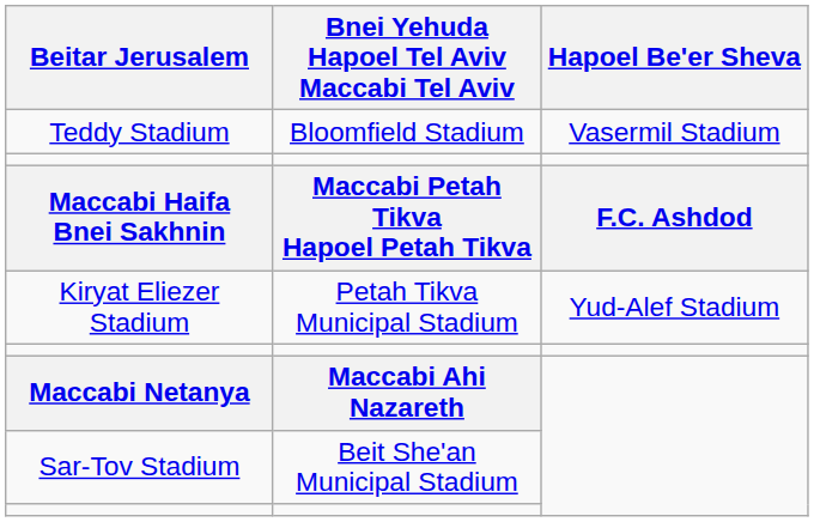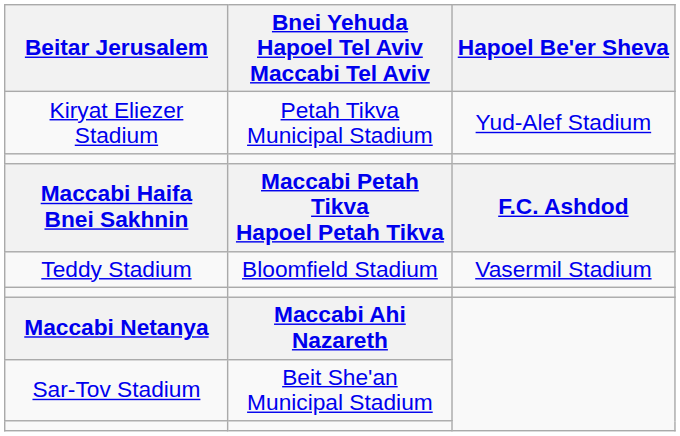rows swapped: Teddy Stadium <-> Kiryat Eliezer Stadium
